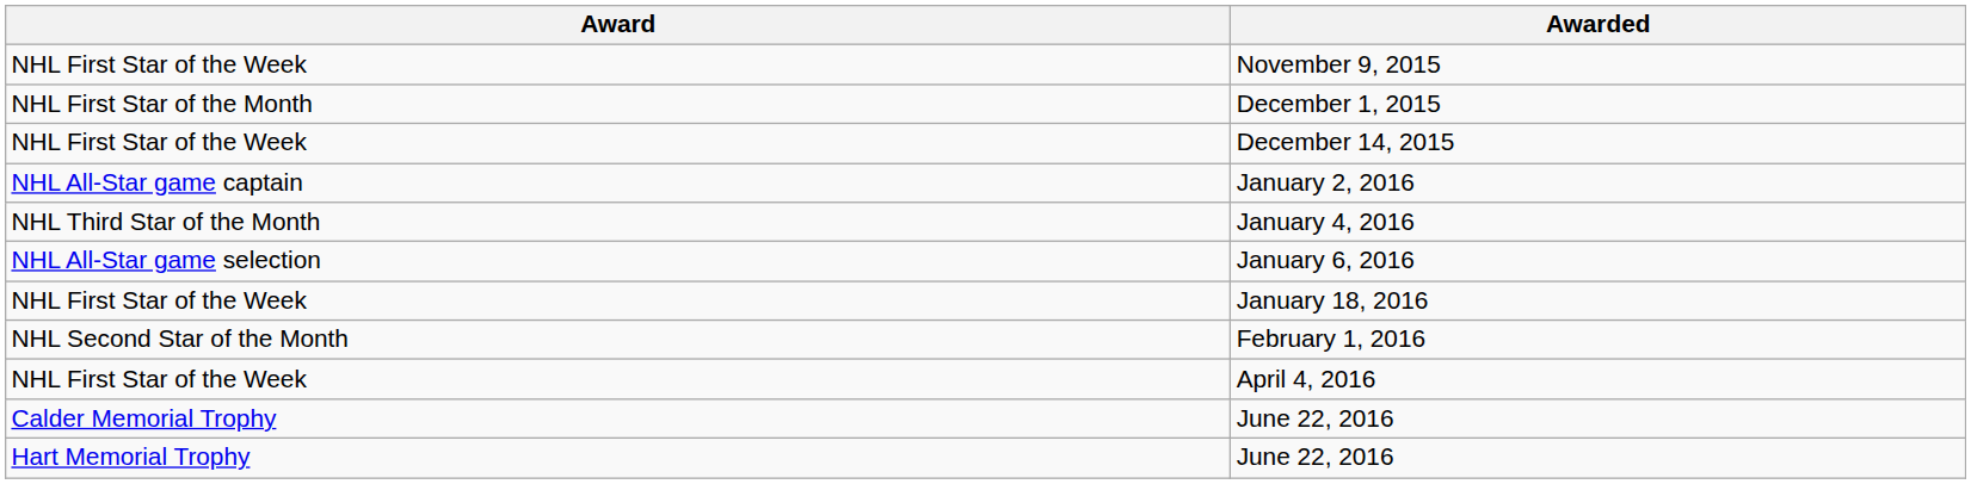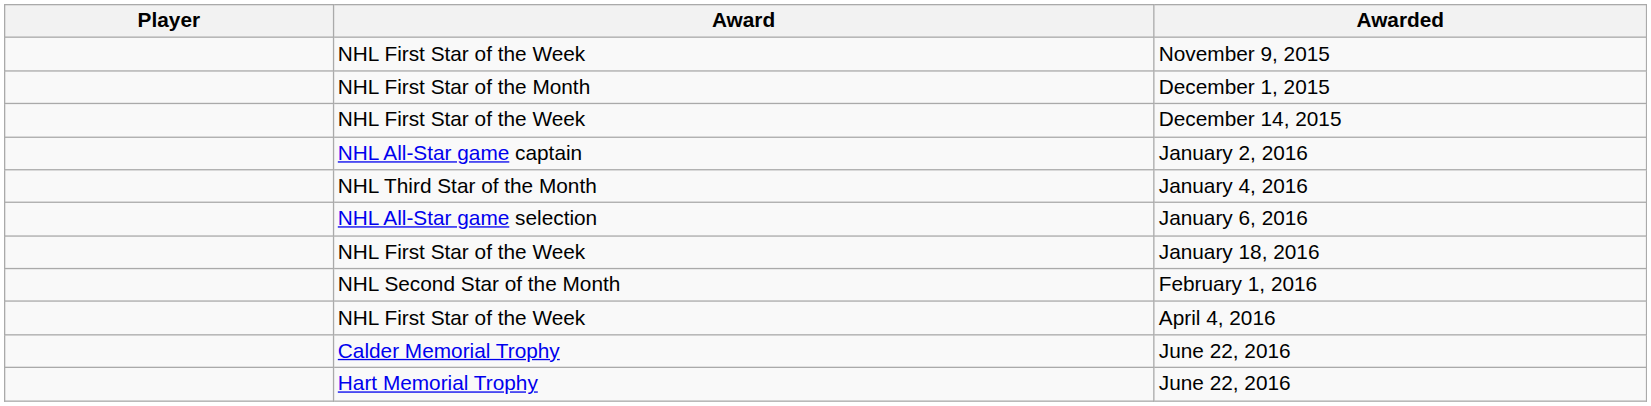+ column: Player
